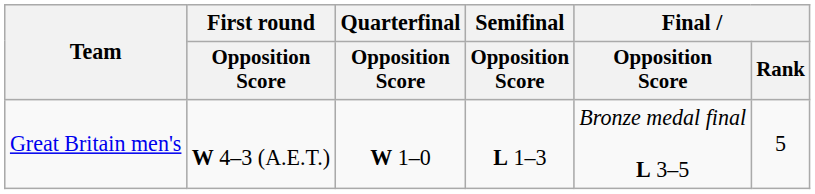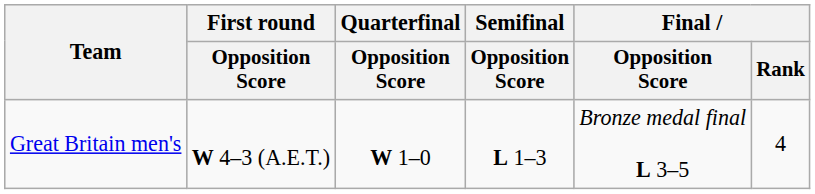Great Britain men's | Final / Rank: 5 -> 4
